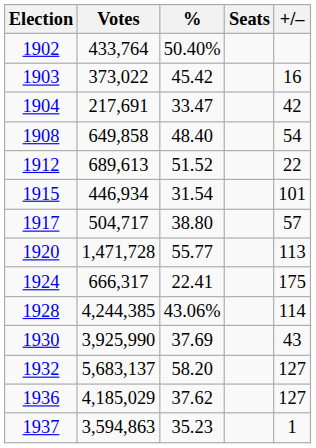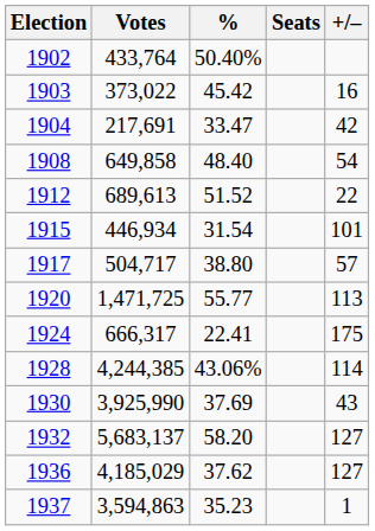1920 | Votes: 1,471,728 -> 1,471,725
